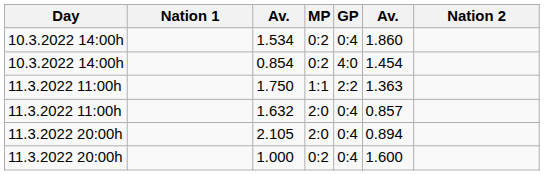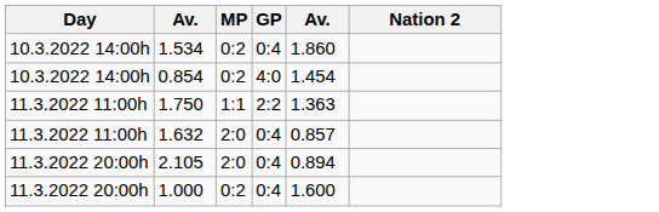- column: Nation 1
